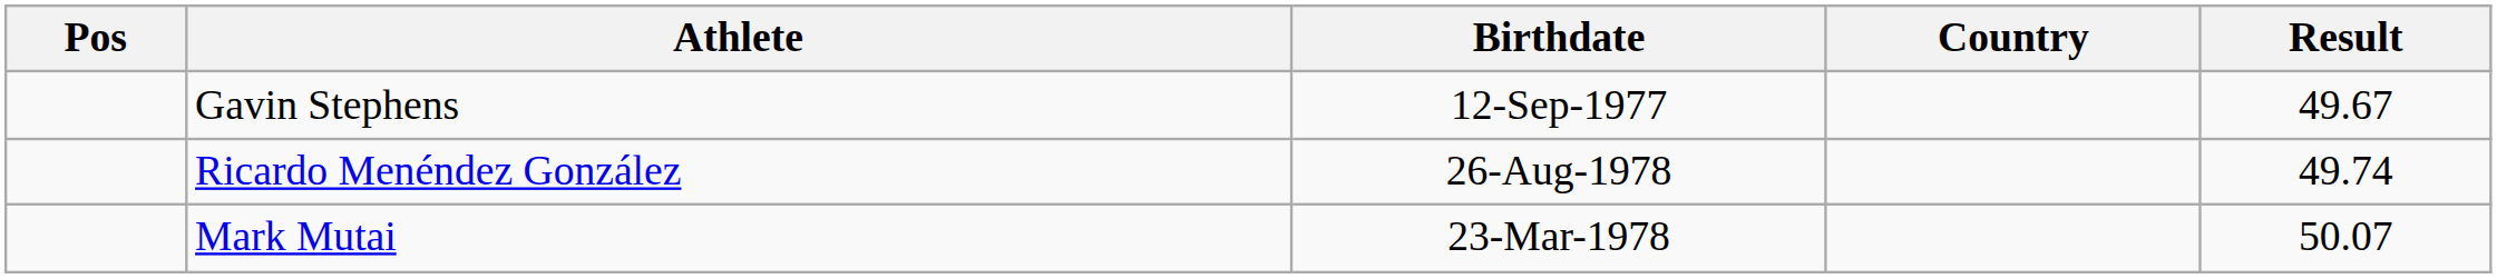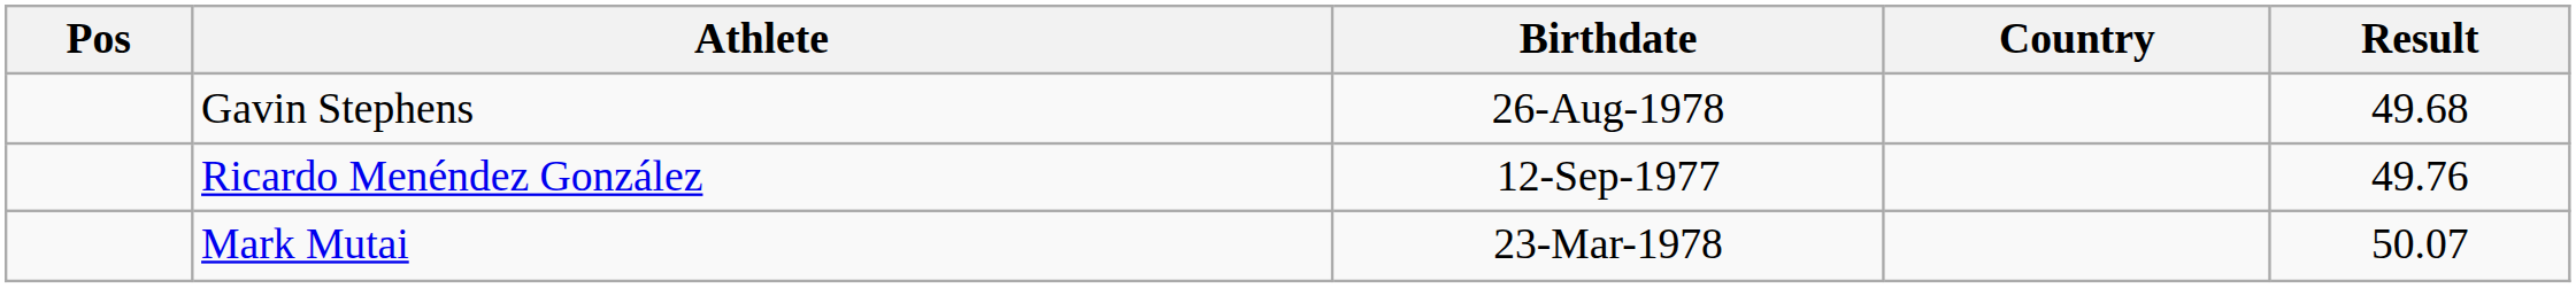Gavin Stephens | Birthdate: 12-Sep-1977 -> 26-Aug-1978
Gavin Stephens | Result: 49.67 -> 49.68
Ricardo Menéndez González | Birthdate: 26-Aug-1978 -> 12-Sep-1977
Ricardo Menéndez González | Result: 49.74 -> 49.76
